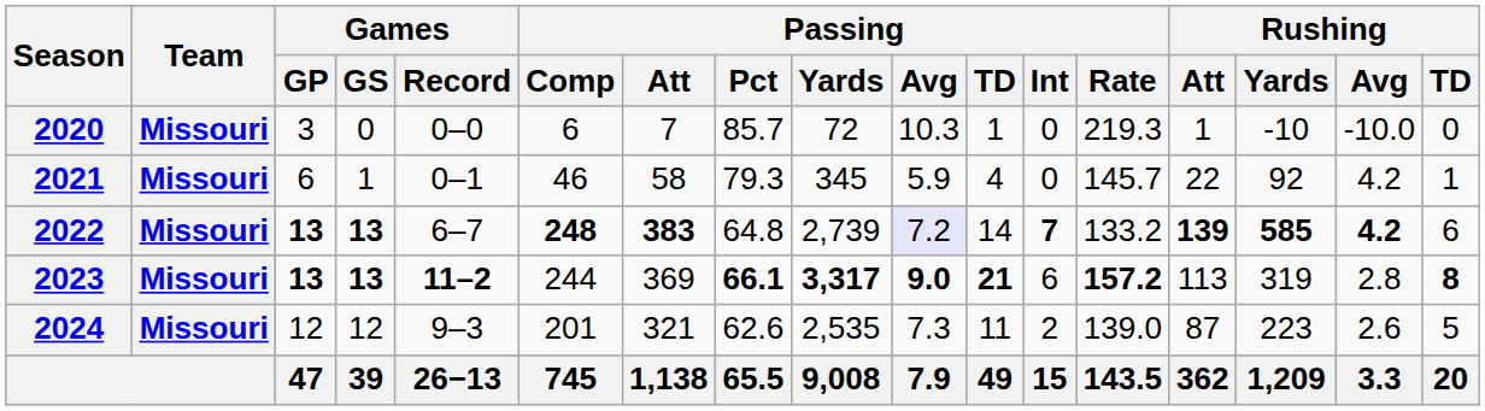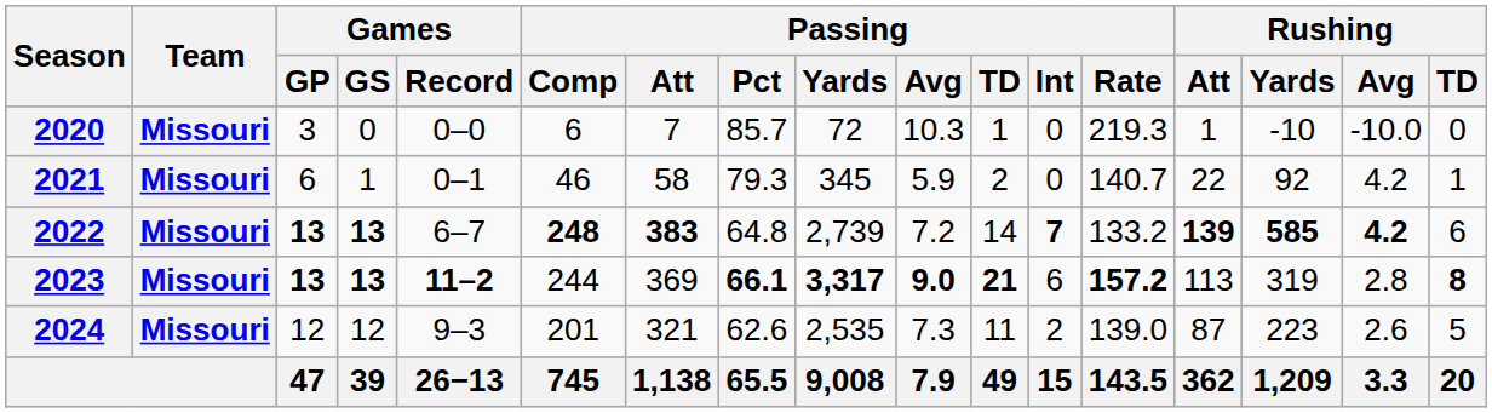2021 | Passing / TD: 4 -> 2
2021 | Passing / Rate: 145.7 -> 140.7
2022 | Passing / Avg: lavender background -> no background
